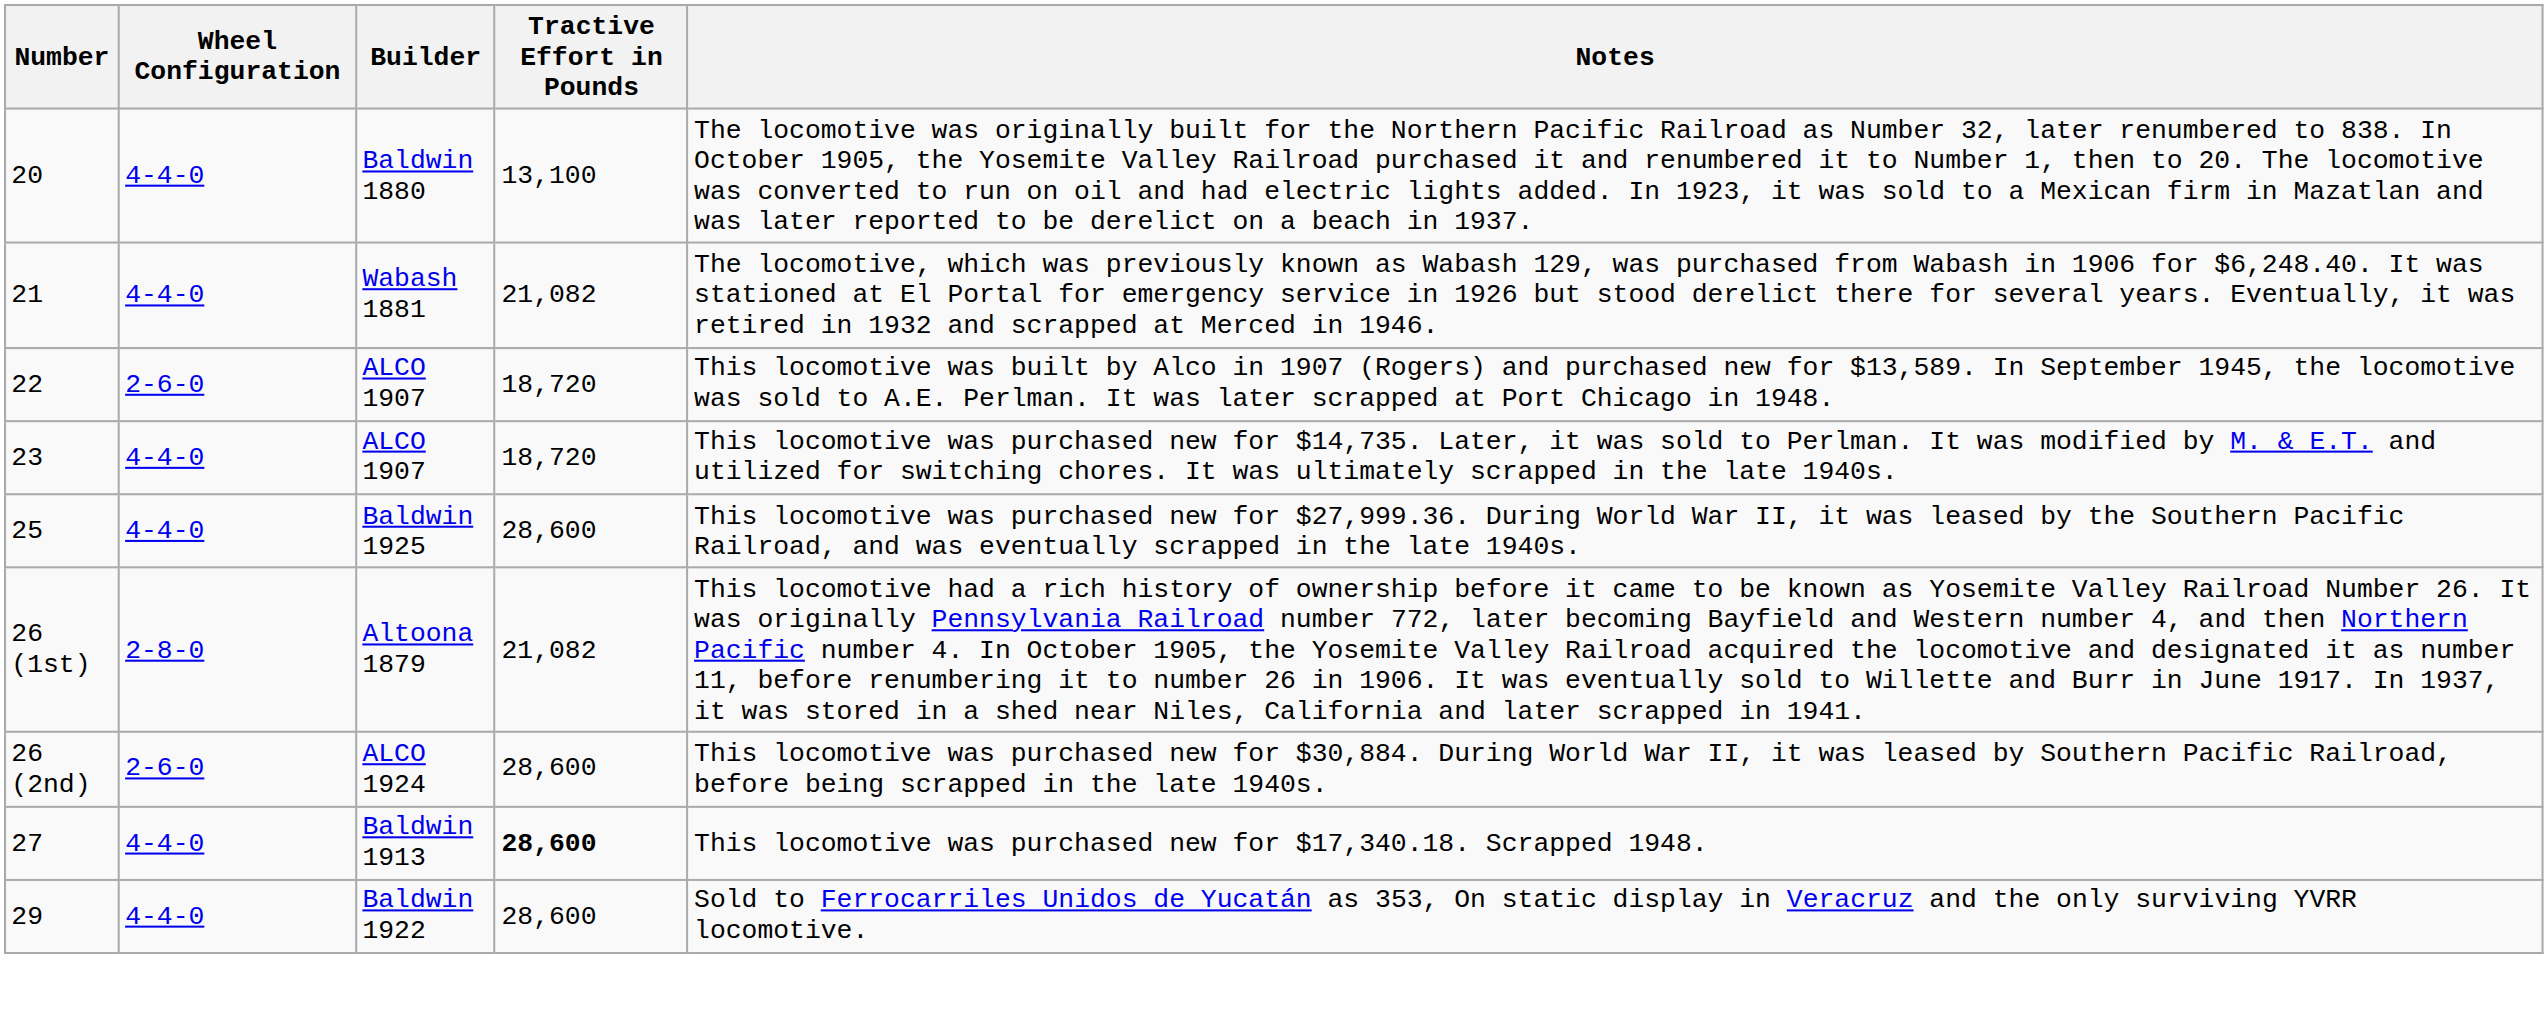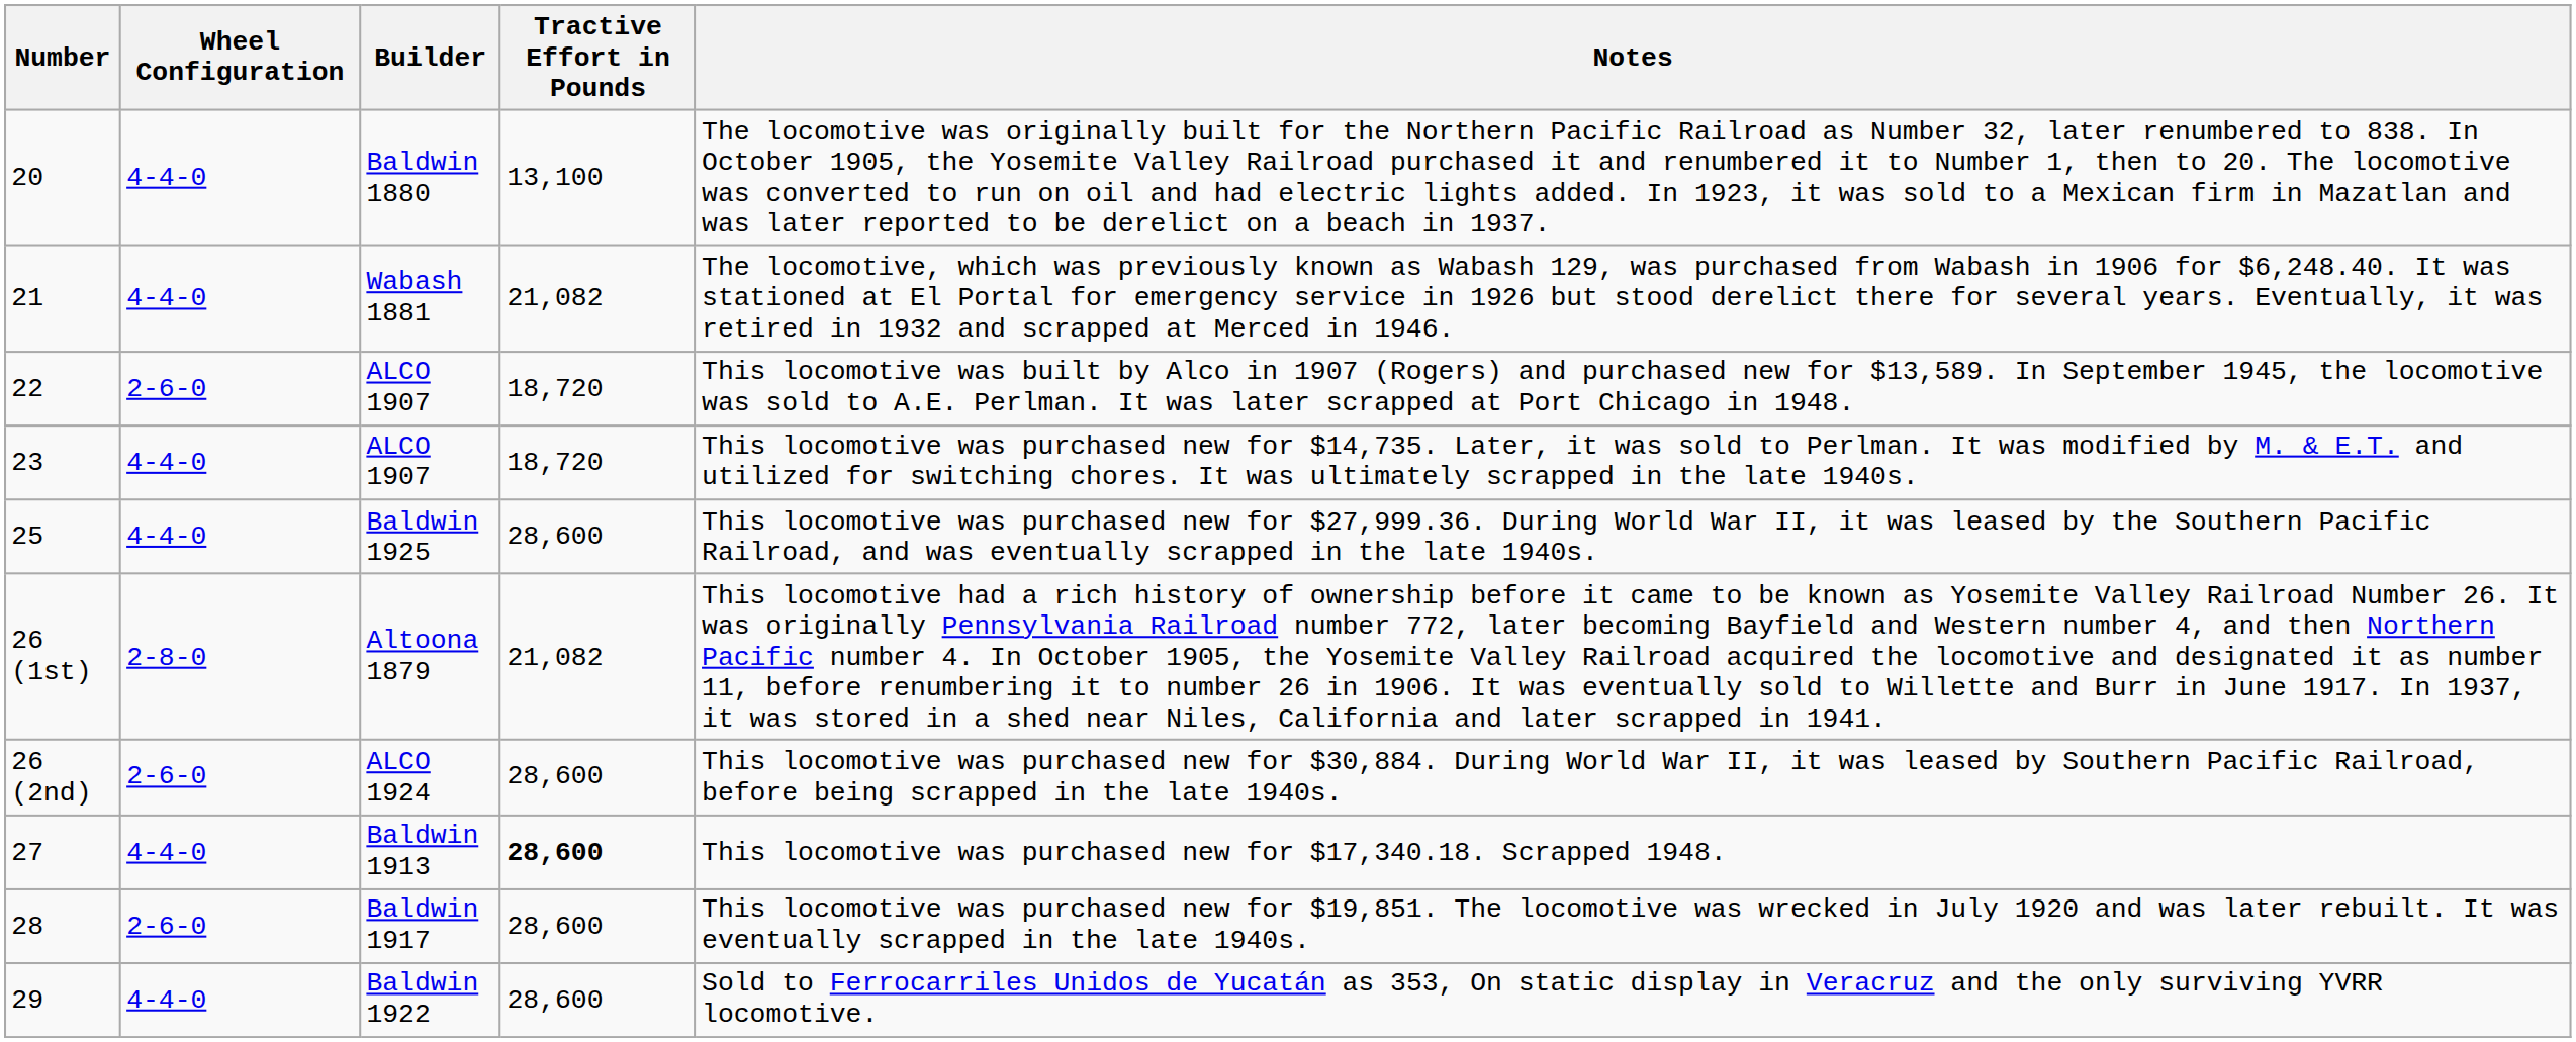+ row: 28 | 2-6-0 | Baldwin 1917 | 28,600 | This locomotive was purchased new for $19,851. The locomotive was wrecked in July 1920 and was later rebuilt. It was eventually scrapped in the late 1940s.
